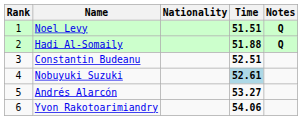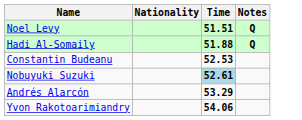- column: Rank | 1 | 2 | 3 | 4 | 5 | 6
Constantin Budeanu | Time: 52.51 -> 52.53
Andrés Alarcón | Time: 53.27 -> 53.29
